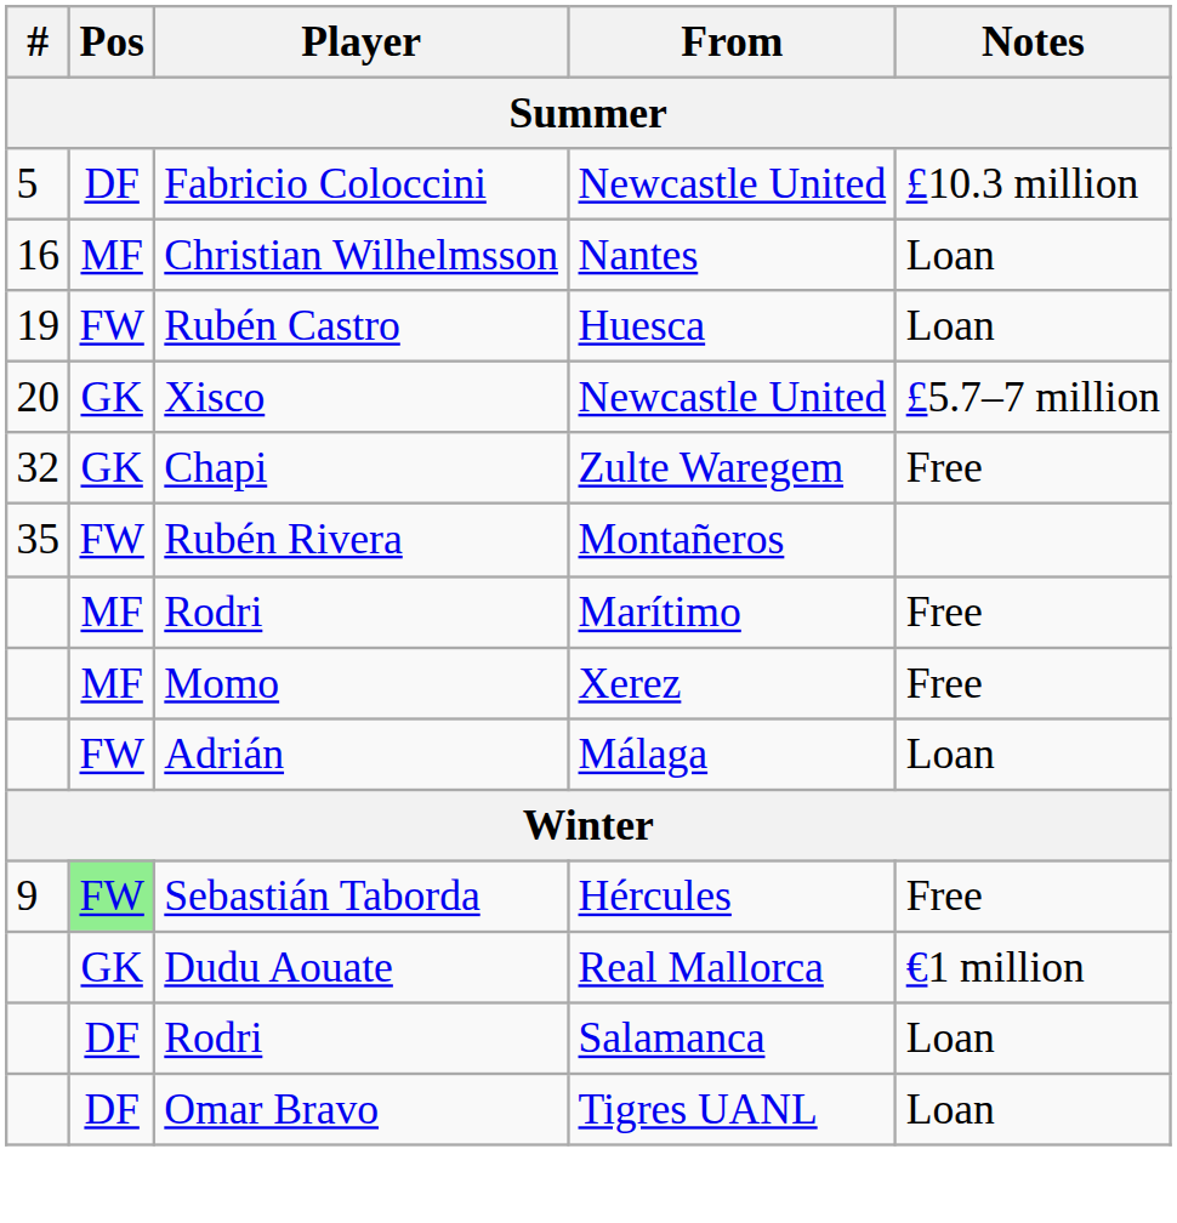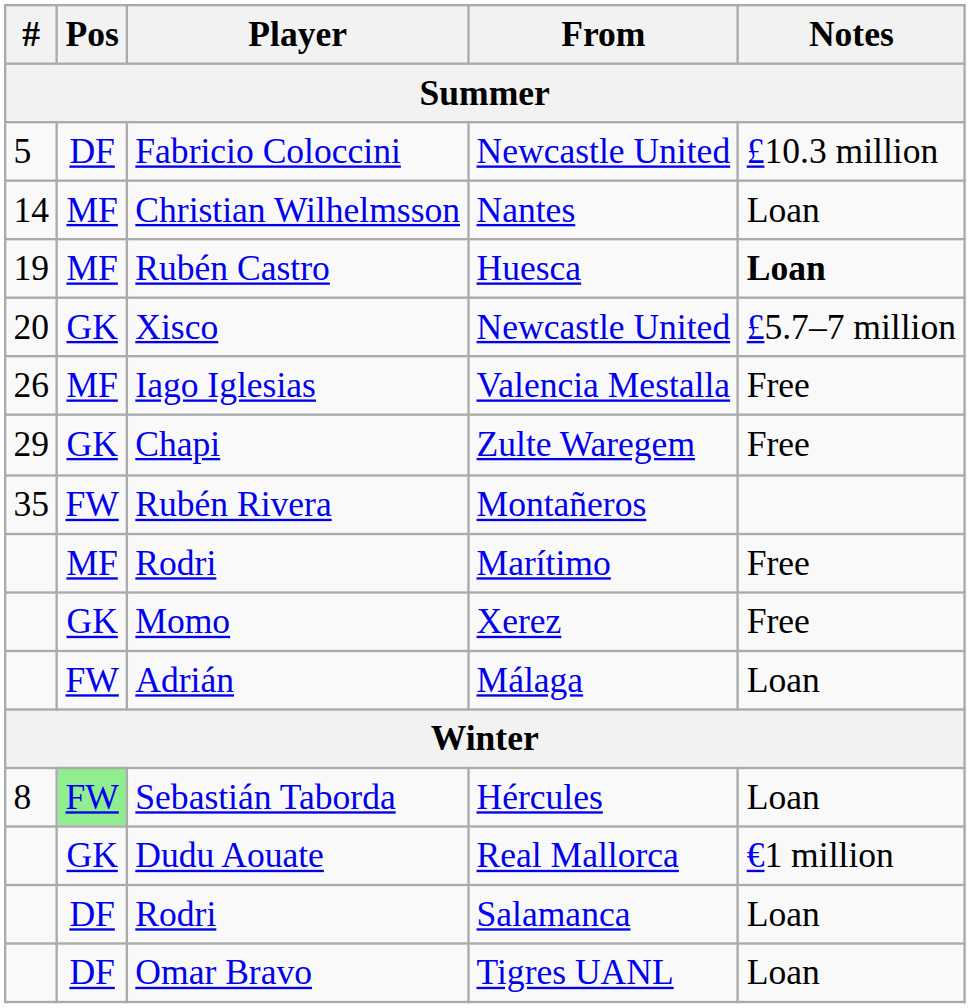Christian Wilhelmsson | #: 16 -> 14
Rubén Castro | Pos: FW -> MF
Rubén Castro | Notes: normal -> bold
+ row: 26 | MF | Iago Iglesias | Valencia Mestalla | Free
Chapi | #: 32 -> 29
Momo | Pos: MF -> GK
Sebastián Taborda | #: 9 -> 8
Sebastián Taborda | Notes: Free -> Loan
